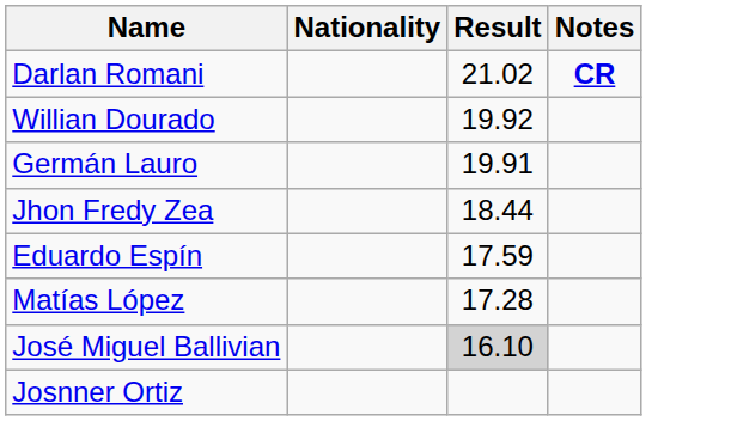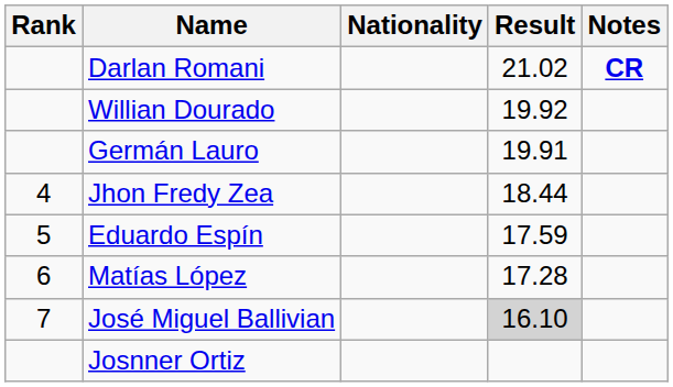+ column: Rank | 4 | 5 | 6 | 7
